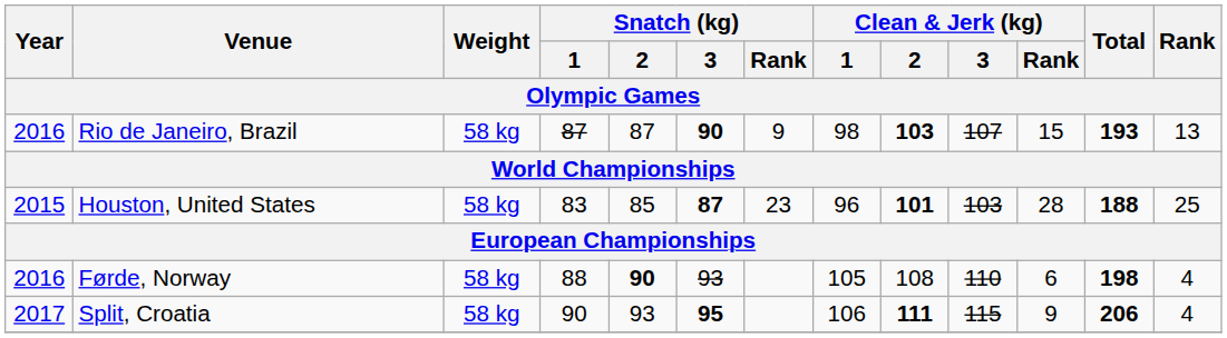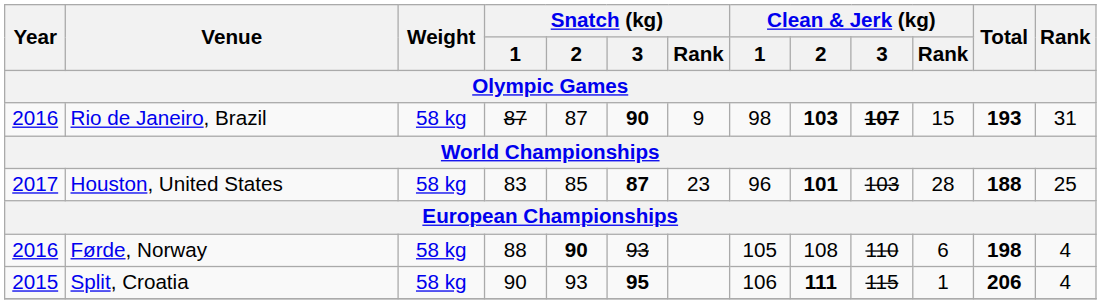Rio de Janeiro, Brazil | Clean & Jerk (kg) / 3: normal -> bold
Rio de Janeiro, Brazil | Rank: 13 -> 31
Houston, United States | Year: 2015 -> 2017
Split, Croatia | Year: 2017 -> 2015
Split, Croatia | Clean & Jerk (kg) / Rank: 9 -> 1
